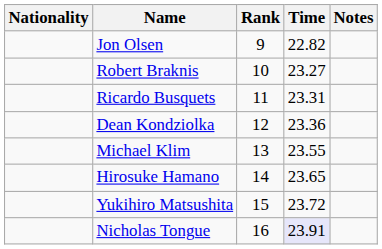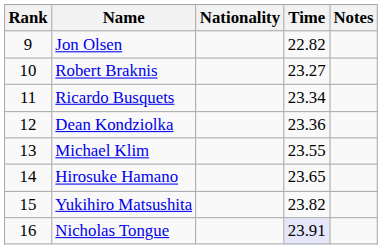columns swapped: Rank <-> Nationality
Ricardo Busquets | Time: 23.31 -> 23.34
Yukihiro Matsushita | Time: 23.72 -> 23.82
